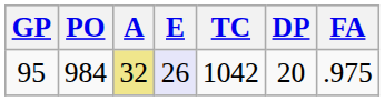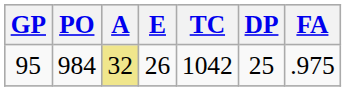95 | E: lavender background -> no background
95 | DP: 20 -> 25
